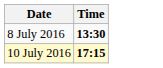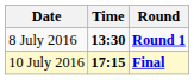+ column: Round | Round 1 | Final
